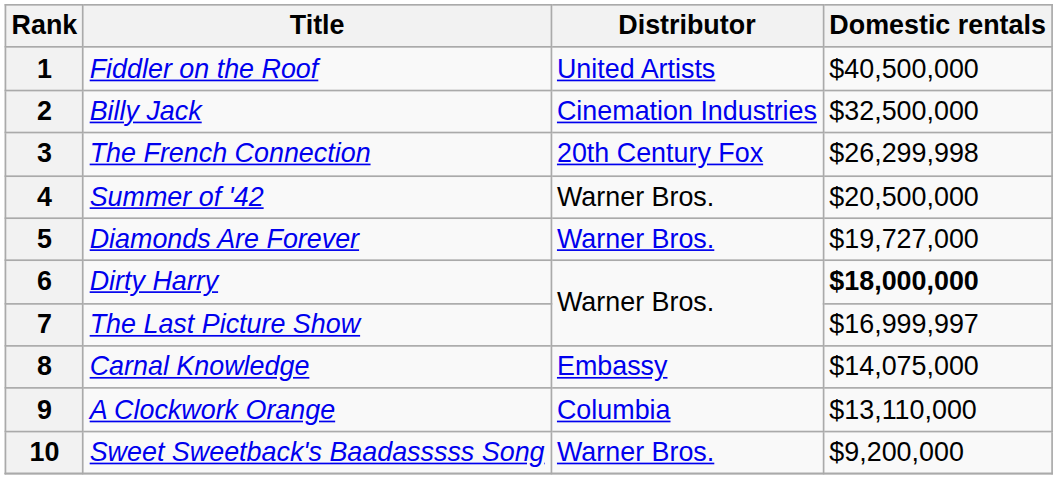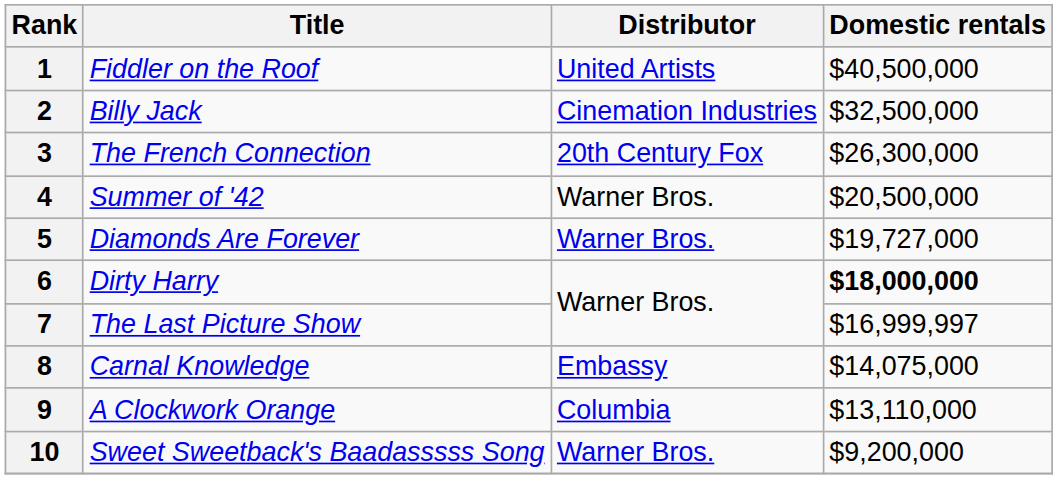3 | Domestic rentals: $26,299,998 -> $26,300,000
